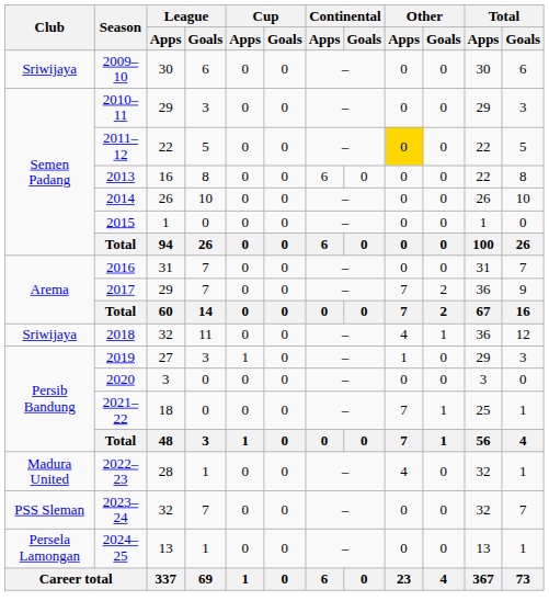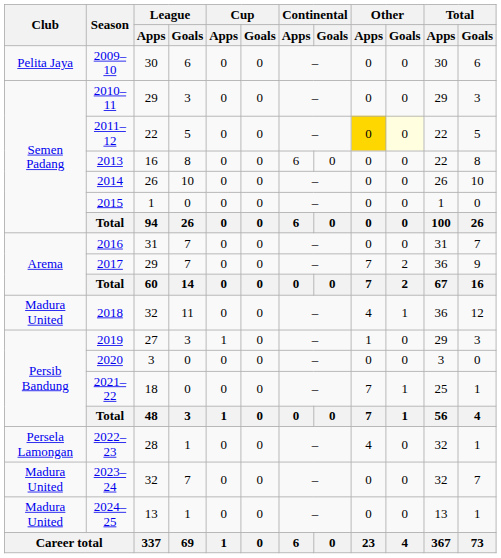2009–10 | Club: Sriwijaya -> Pelita Jaya
2011–12 | Other / Goals: no background -> lightyellow background
2018 | Club: Sriwijaya -> Madura United
2022–23 | Club: Madura United -> Persela Lamongan
2023–24 | Club: PSS Sleman -> Madura United
2024–25 | Club: Persela Lamongan -> Madura United
